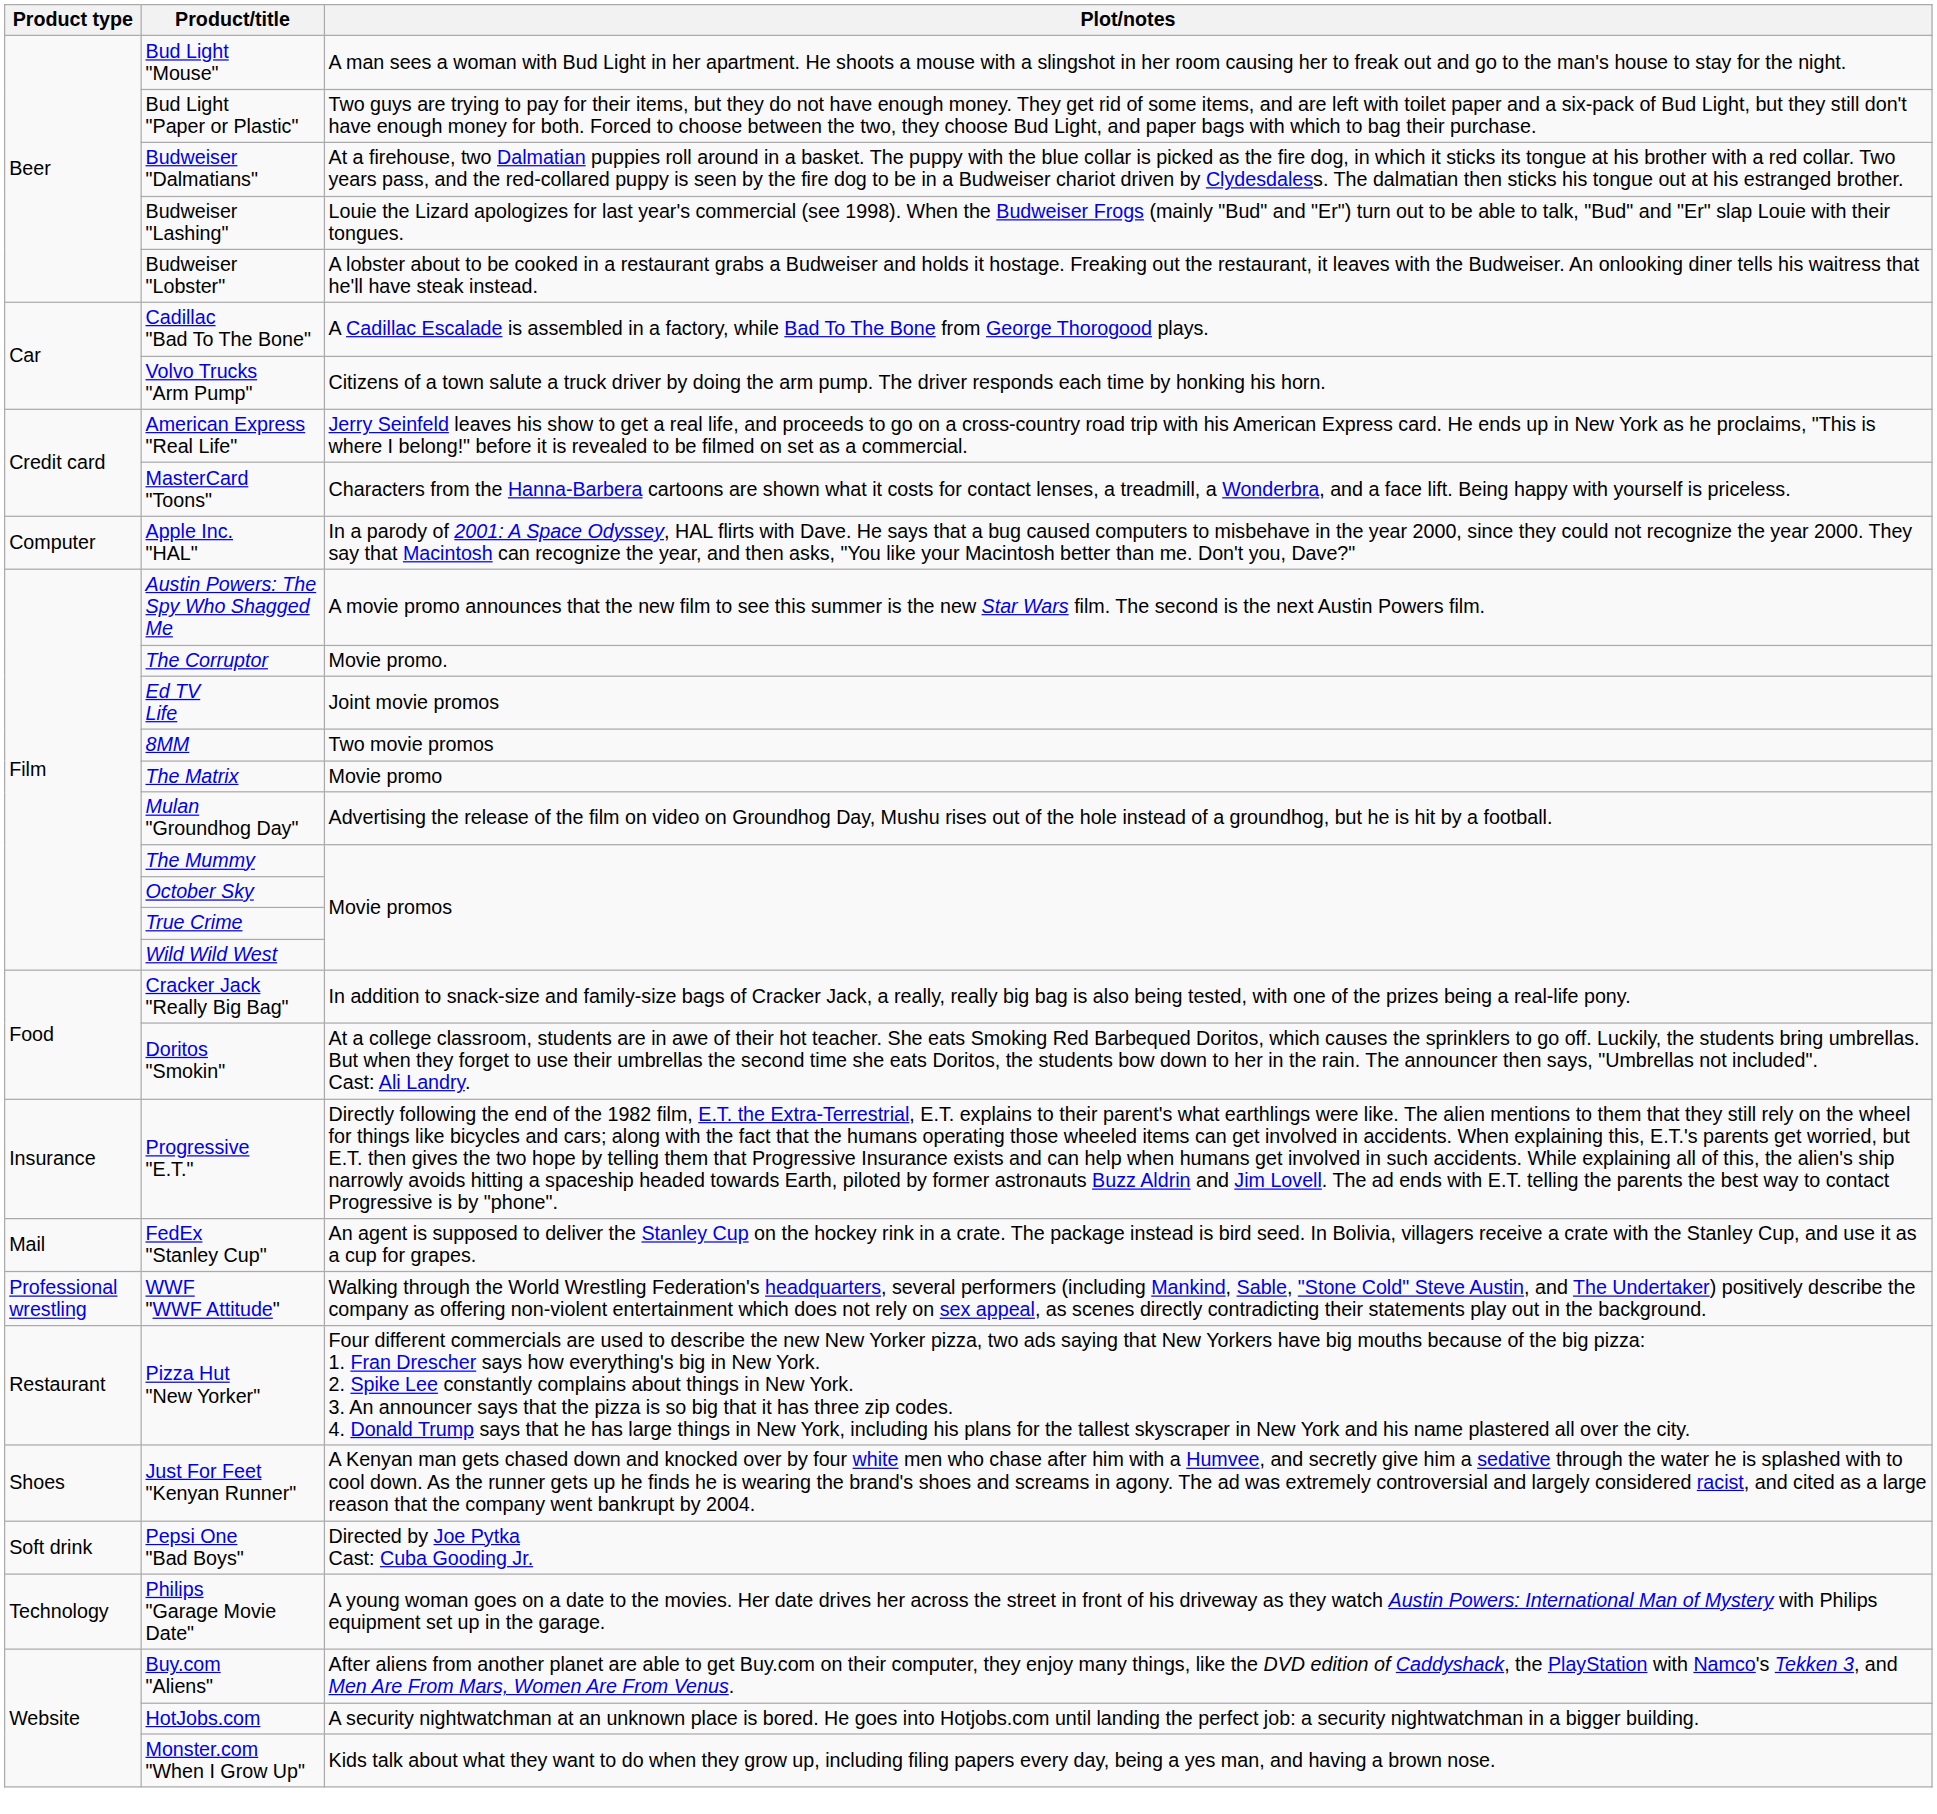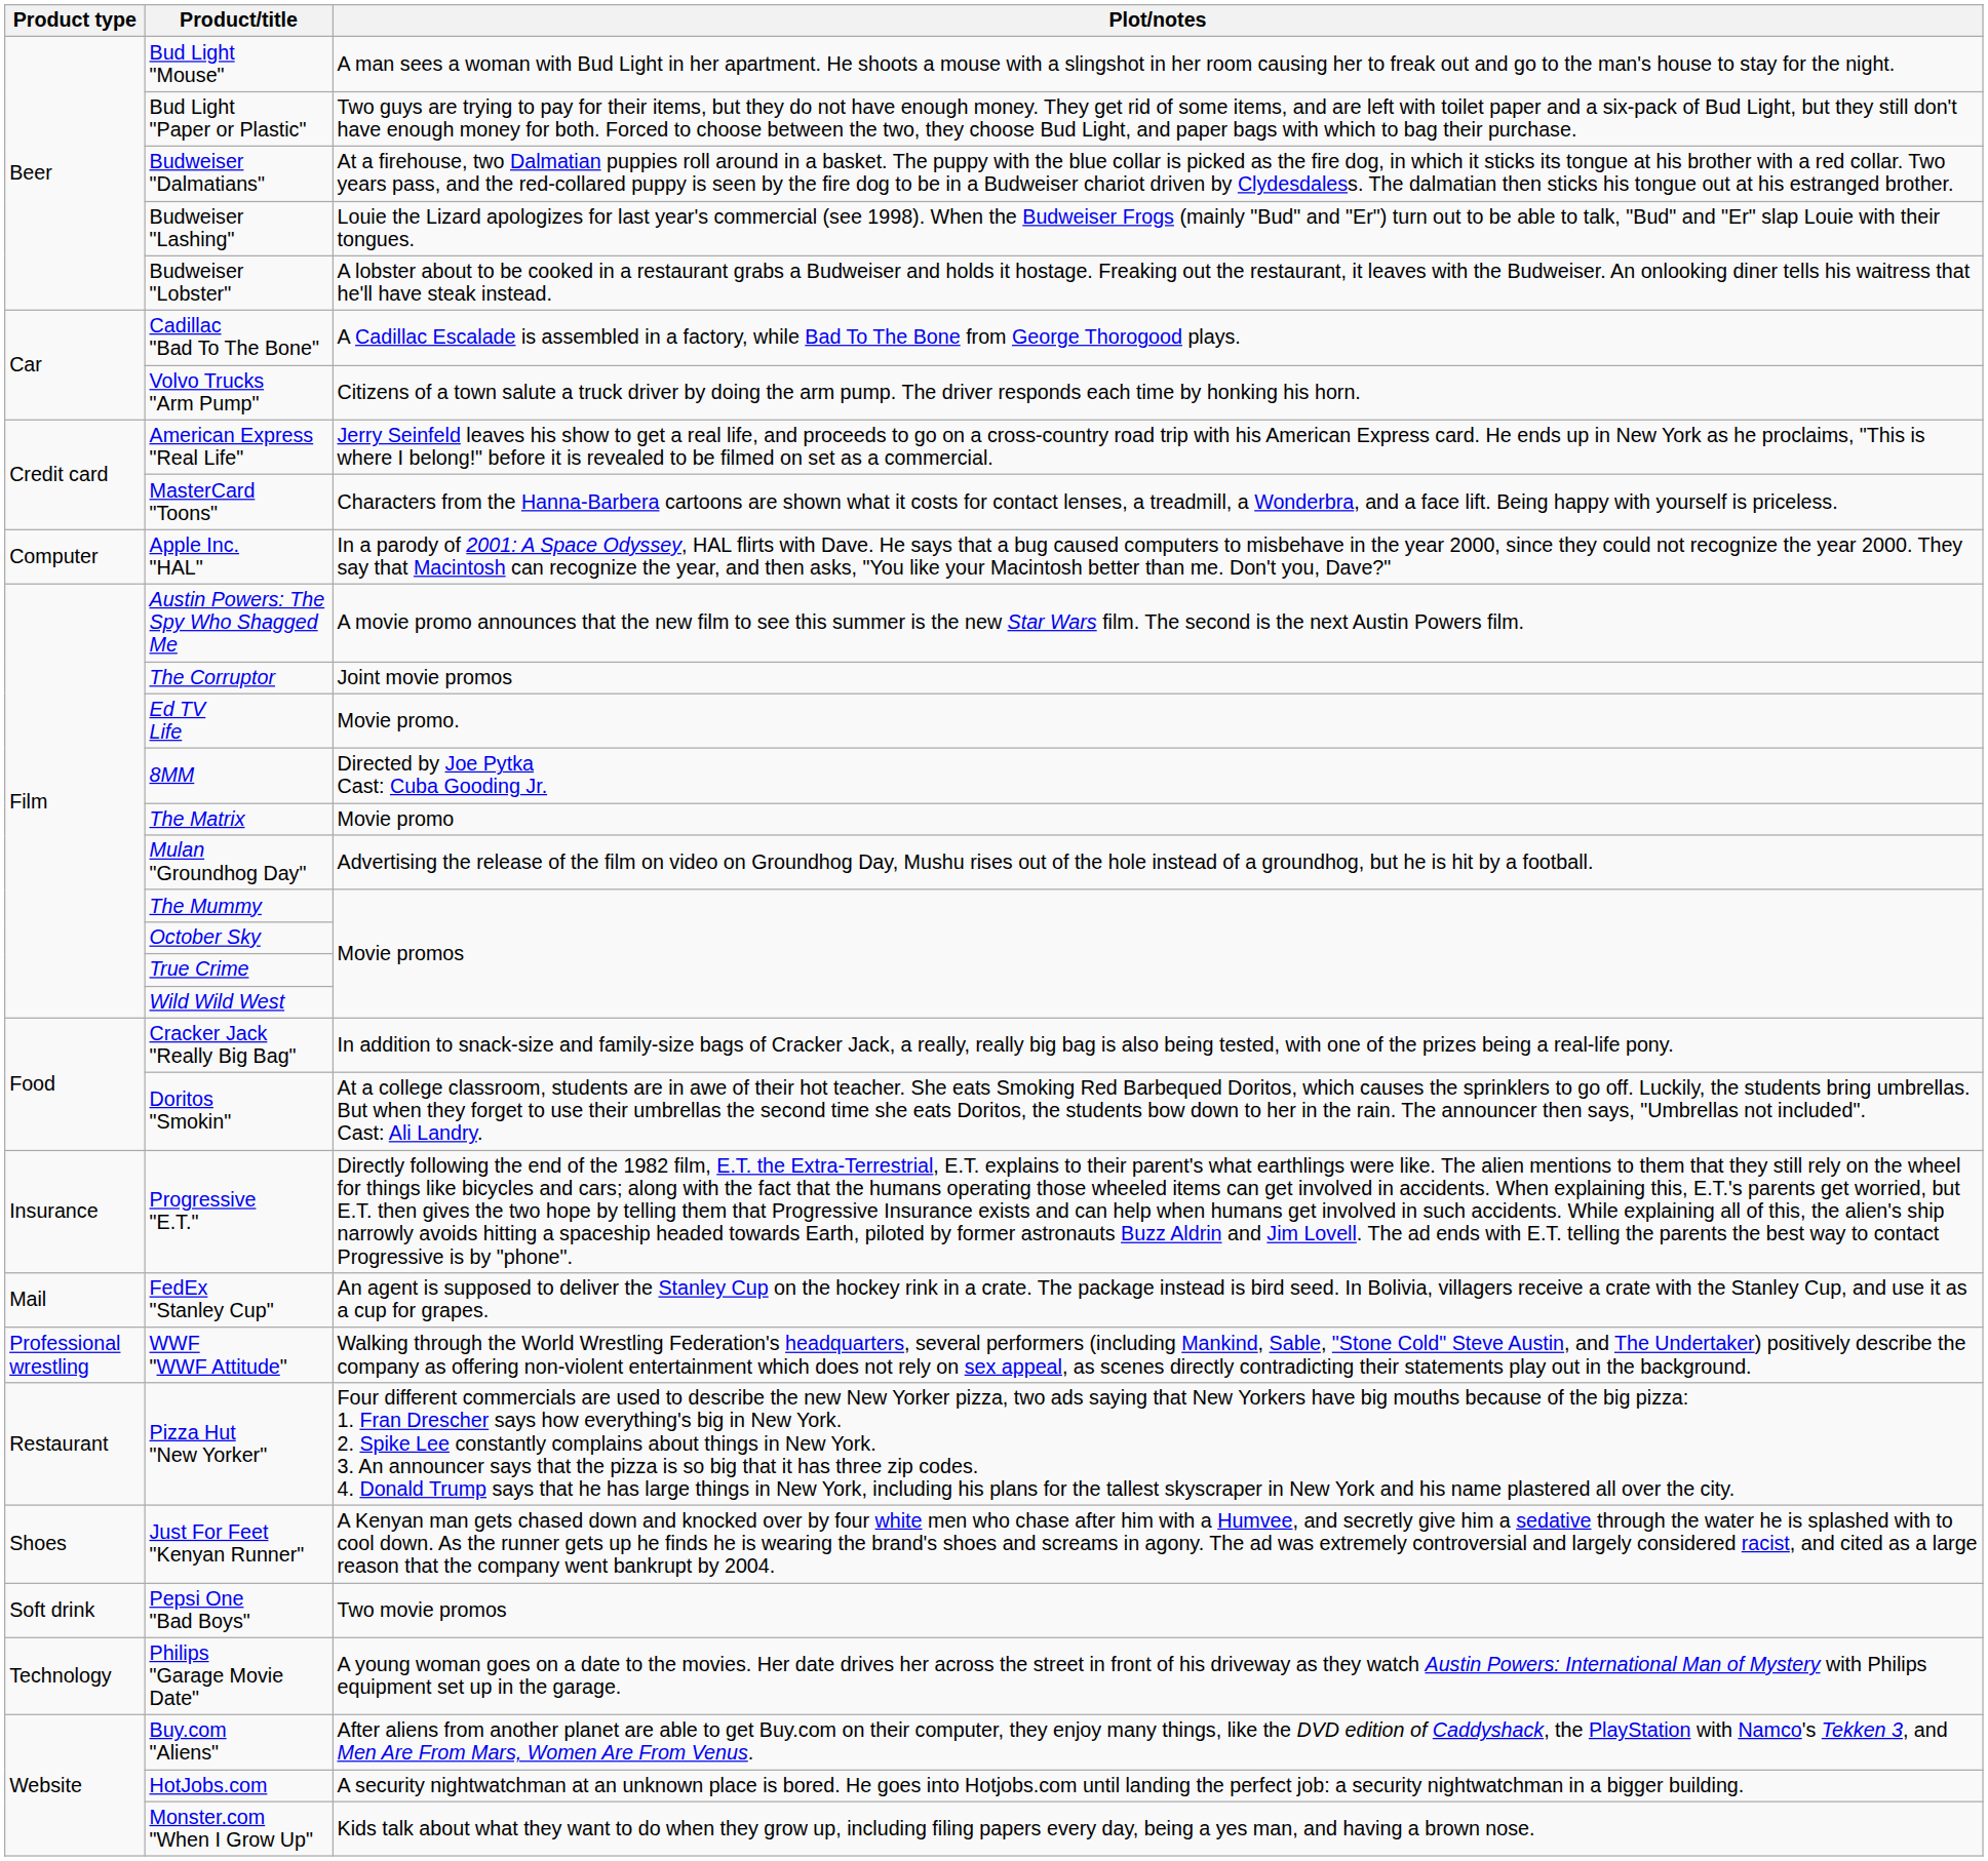The Corruptor | Plot/notes: Movie promo. -> Joint movie promos
Ed TV Life | Plot/notes: Joint movie promos -> Movie promo.
8MM | Plot/notes: Two movie promos -> Directed by Joe Pytka Cast: Cuba Gooding Jr.
Pepsi One "Bad Boys" | Plot/notes: Directed by Joe Pytka Cast: Cuba Gooding Jr. -> Two movie promos
